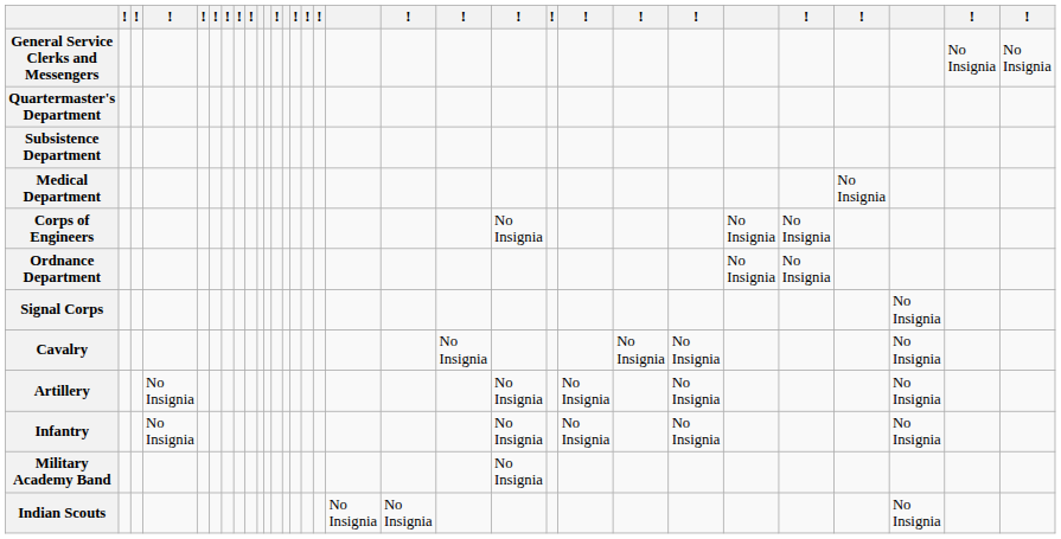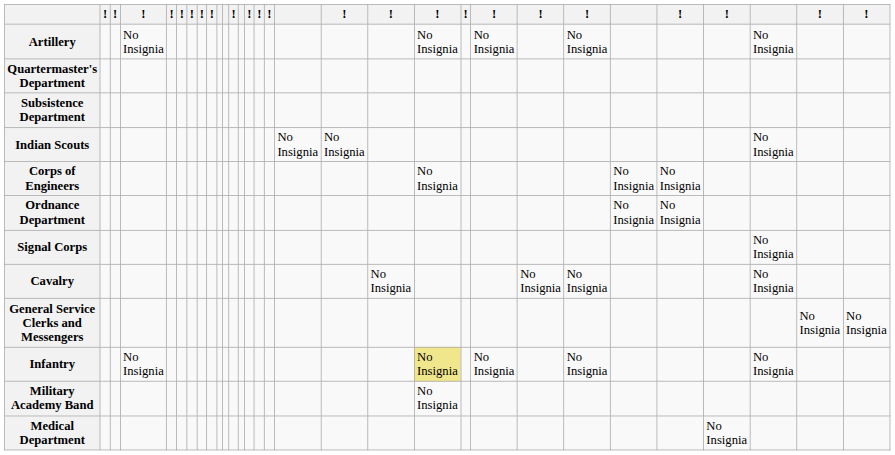rows swapped: General Service Clerks and Messengers <-> Artillery
rows swapped: Medical Department <-> Indian Scouts
Infantry | column 20: no background -> khaki background
